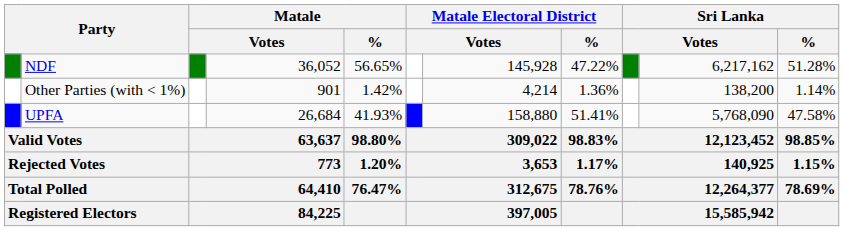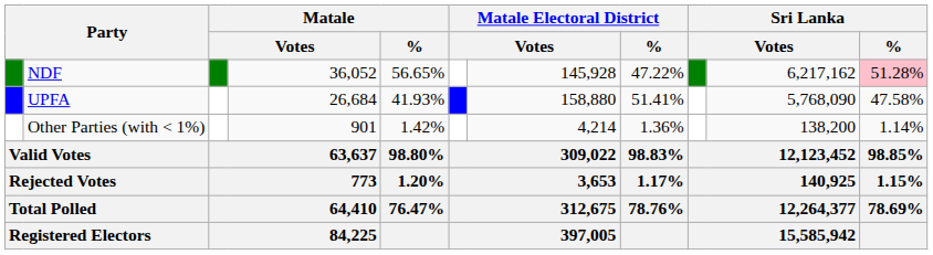NDF | Sri Lanka / %: no background -> pink background
rows swapped: UPFA <-> Other Parties (with < 1%)
